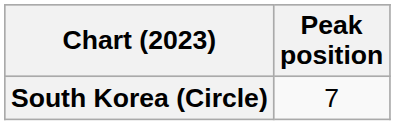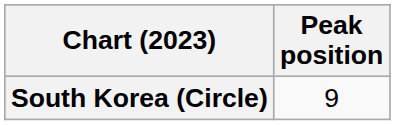South Korea (Circle) | Peak position: 7 -> 9
